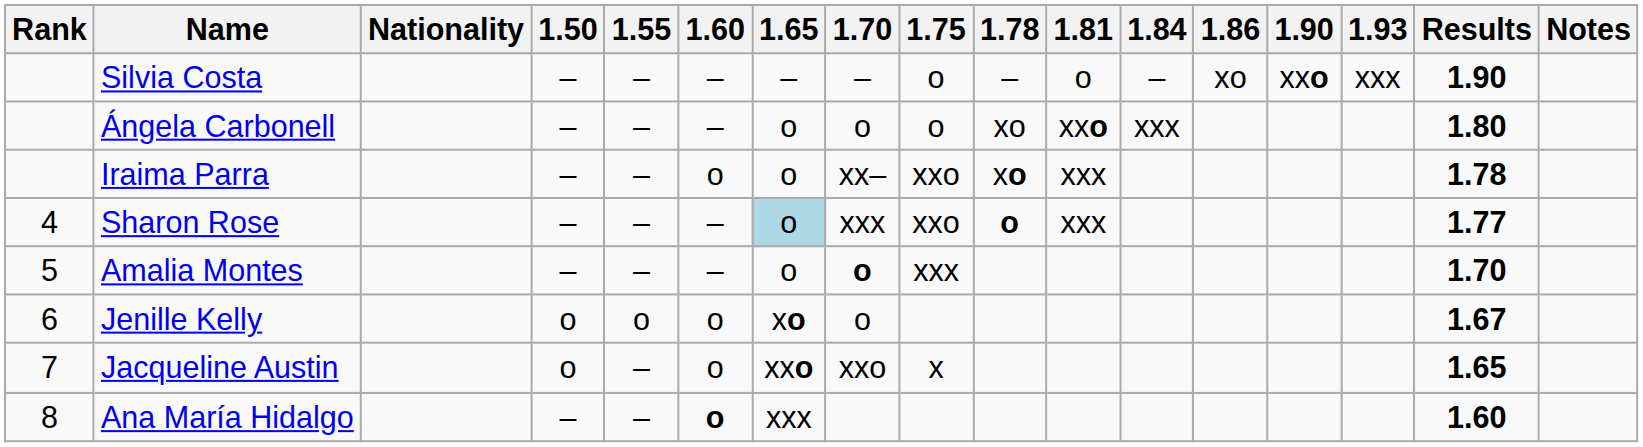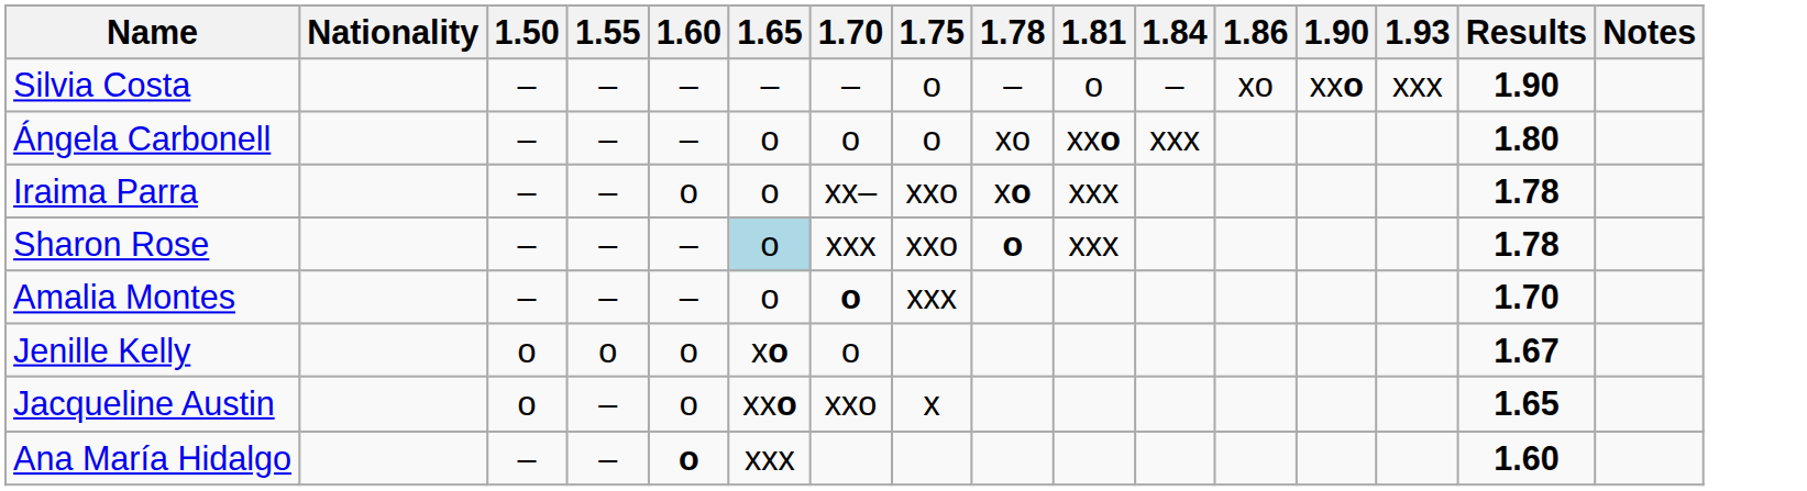- column: Rank | 4 | 5 | 6 | 7 | 8
Sharon Rose | Results: 1.77 -> 1.78
